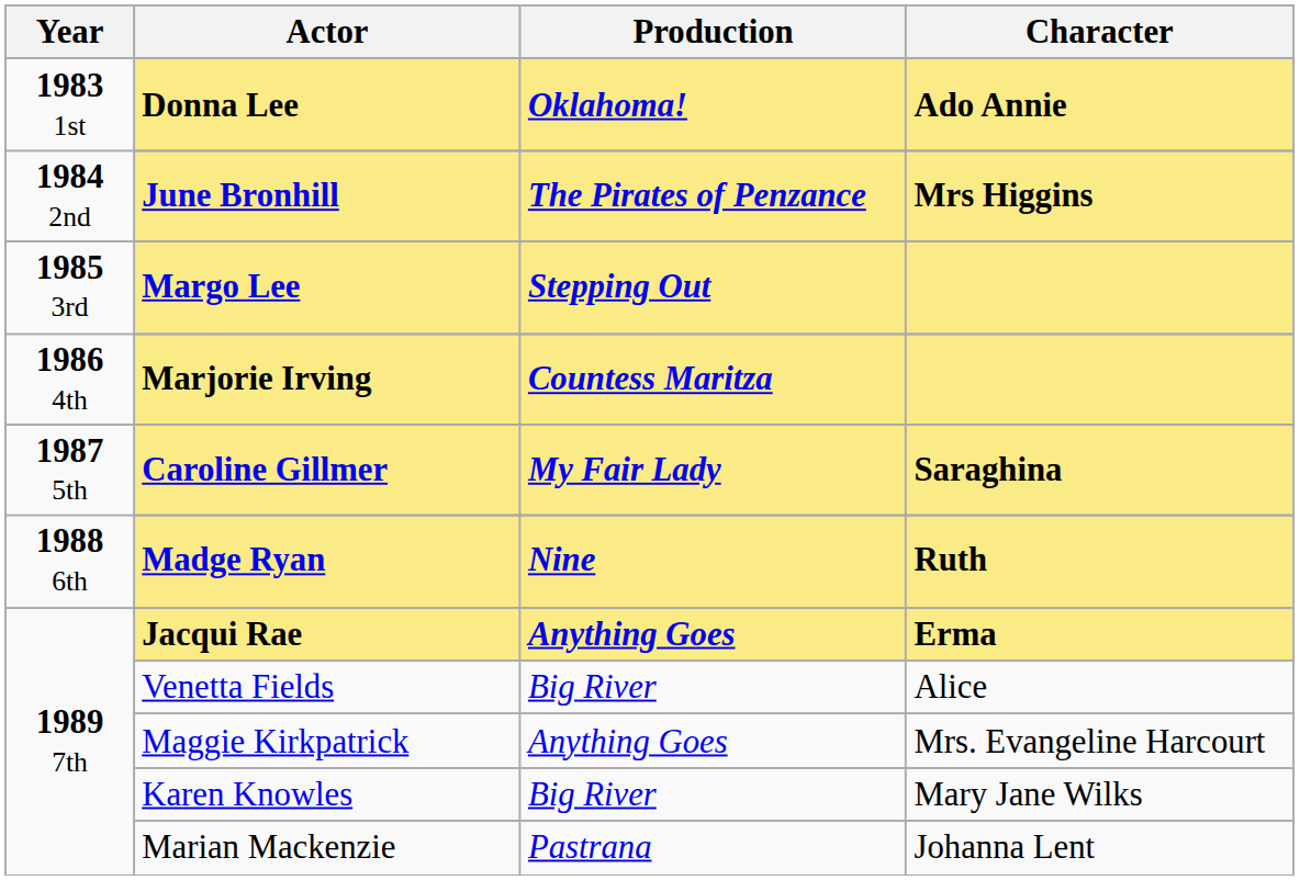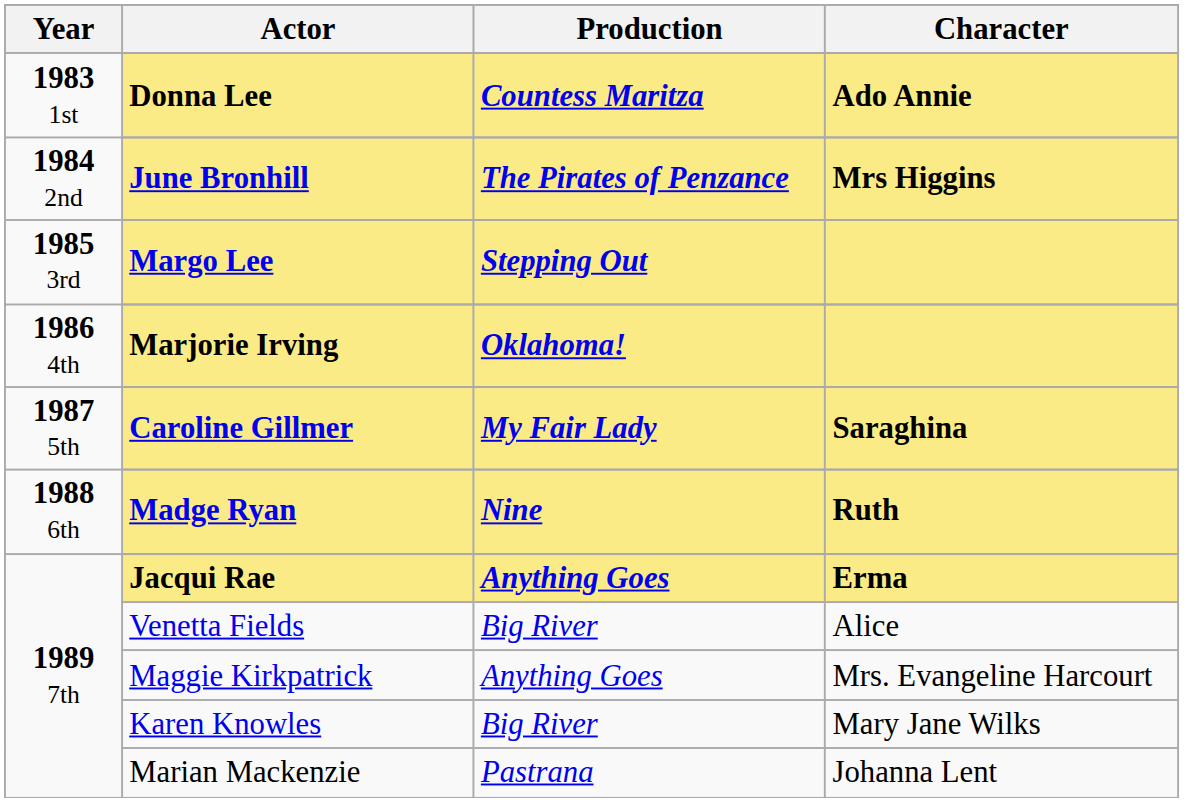Donna Lee | Production: Oklahoma! -> Countess Maritza
Marjorie Irving | Production: Countess Maritza -> Oklahoma!
